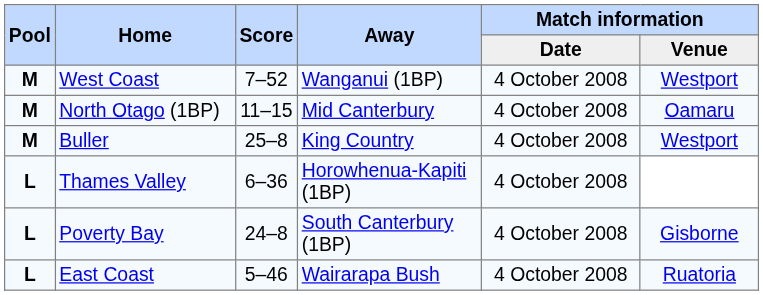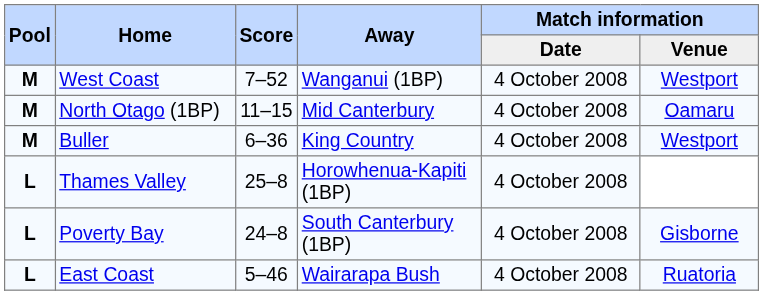Buller | Score: 25–8 -> 6–36
Thames Valley | Score: 6–36 -> 25–8
